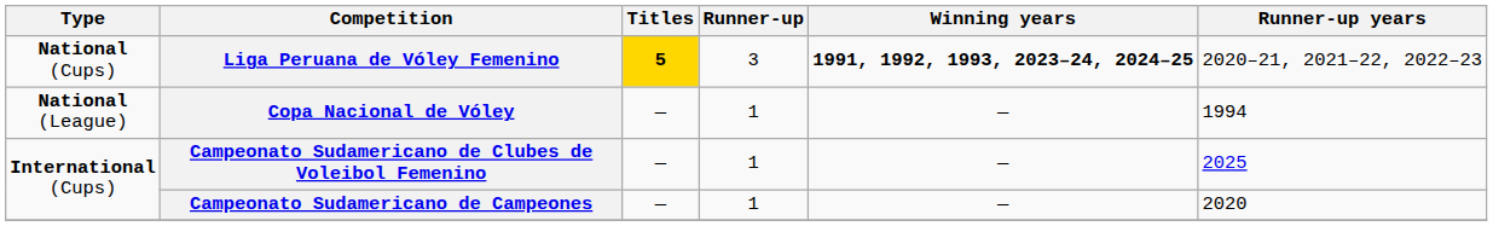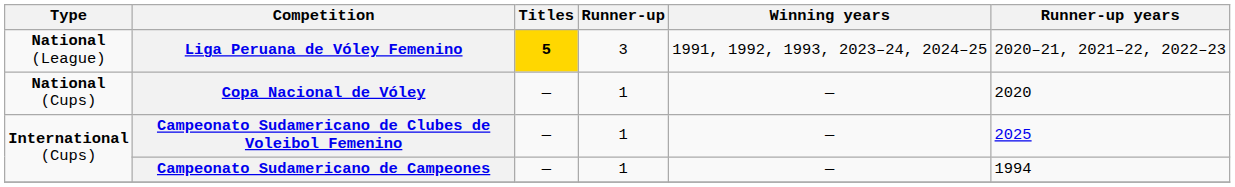Liga Peruana de Vóley Femenino | Type: National (Cups) -> National (League)
Liga Peruana de Vóley Femenino | Winning years: bold -> normal
Copa Nacional de Vóley | Type: National (League) -> National (Cups)
Copa Nacional de Vóley | Runner-up years: 1994 -> 2020
Campeonato Sudamericano de Campeones | Runner-up years: 2020 -> 1994
